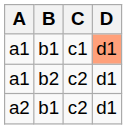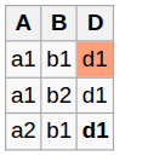- column: C | c1 | c2 | c2
a2 | D: normal -> bold
